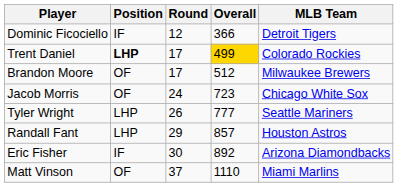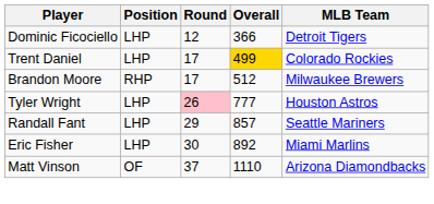Dominic Ficociello | Position: IF -> LHP
Trent Daniel | Position: bold -> normal
Brandon Moore | Position: OF -> RHP
- row: Jacob Morris | OF | 24 | 723 | Chicago White Sox
Tyler Wright | Round: no background -> pink background
Tyler Wright | MLB Team: Seattle Mariners -> Houston Astros
Randall Fant | MLB Team: Houston Astros -> Seattle Mariners
Eric Fisher | Position: IF -> LHP
Eric Fisher | MLB Team: Arizona Diamondbacks -> Miami Marlins
Matt Vinson | MLB Team: Miami Marlins -> Arizona Diamondbacks
